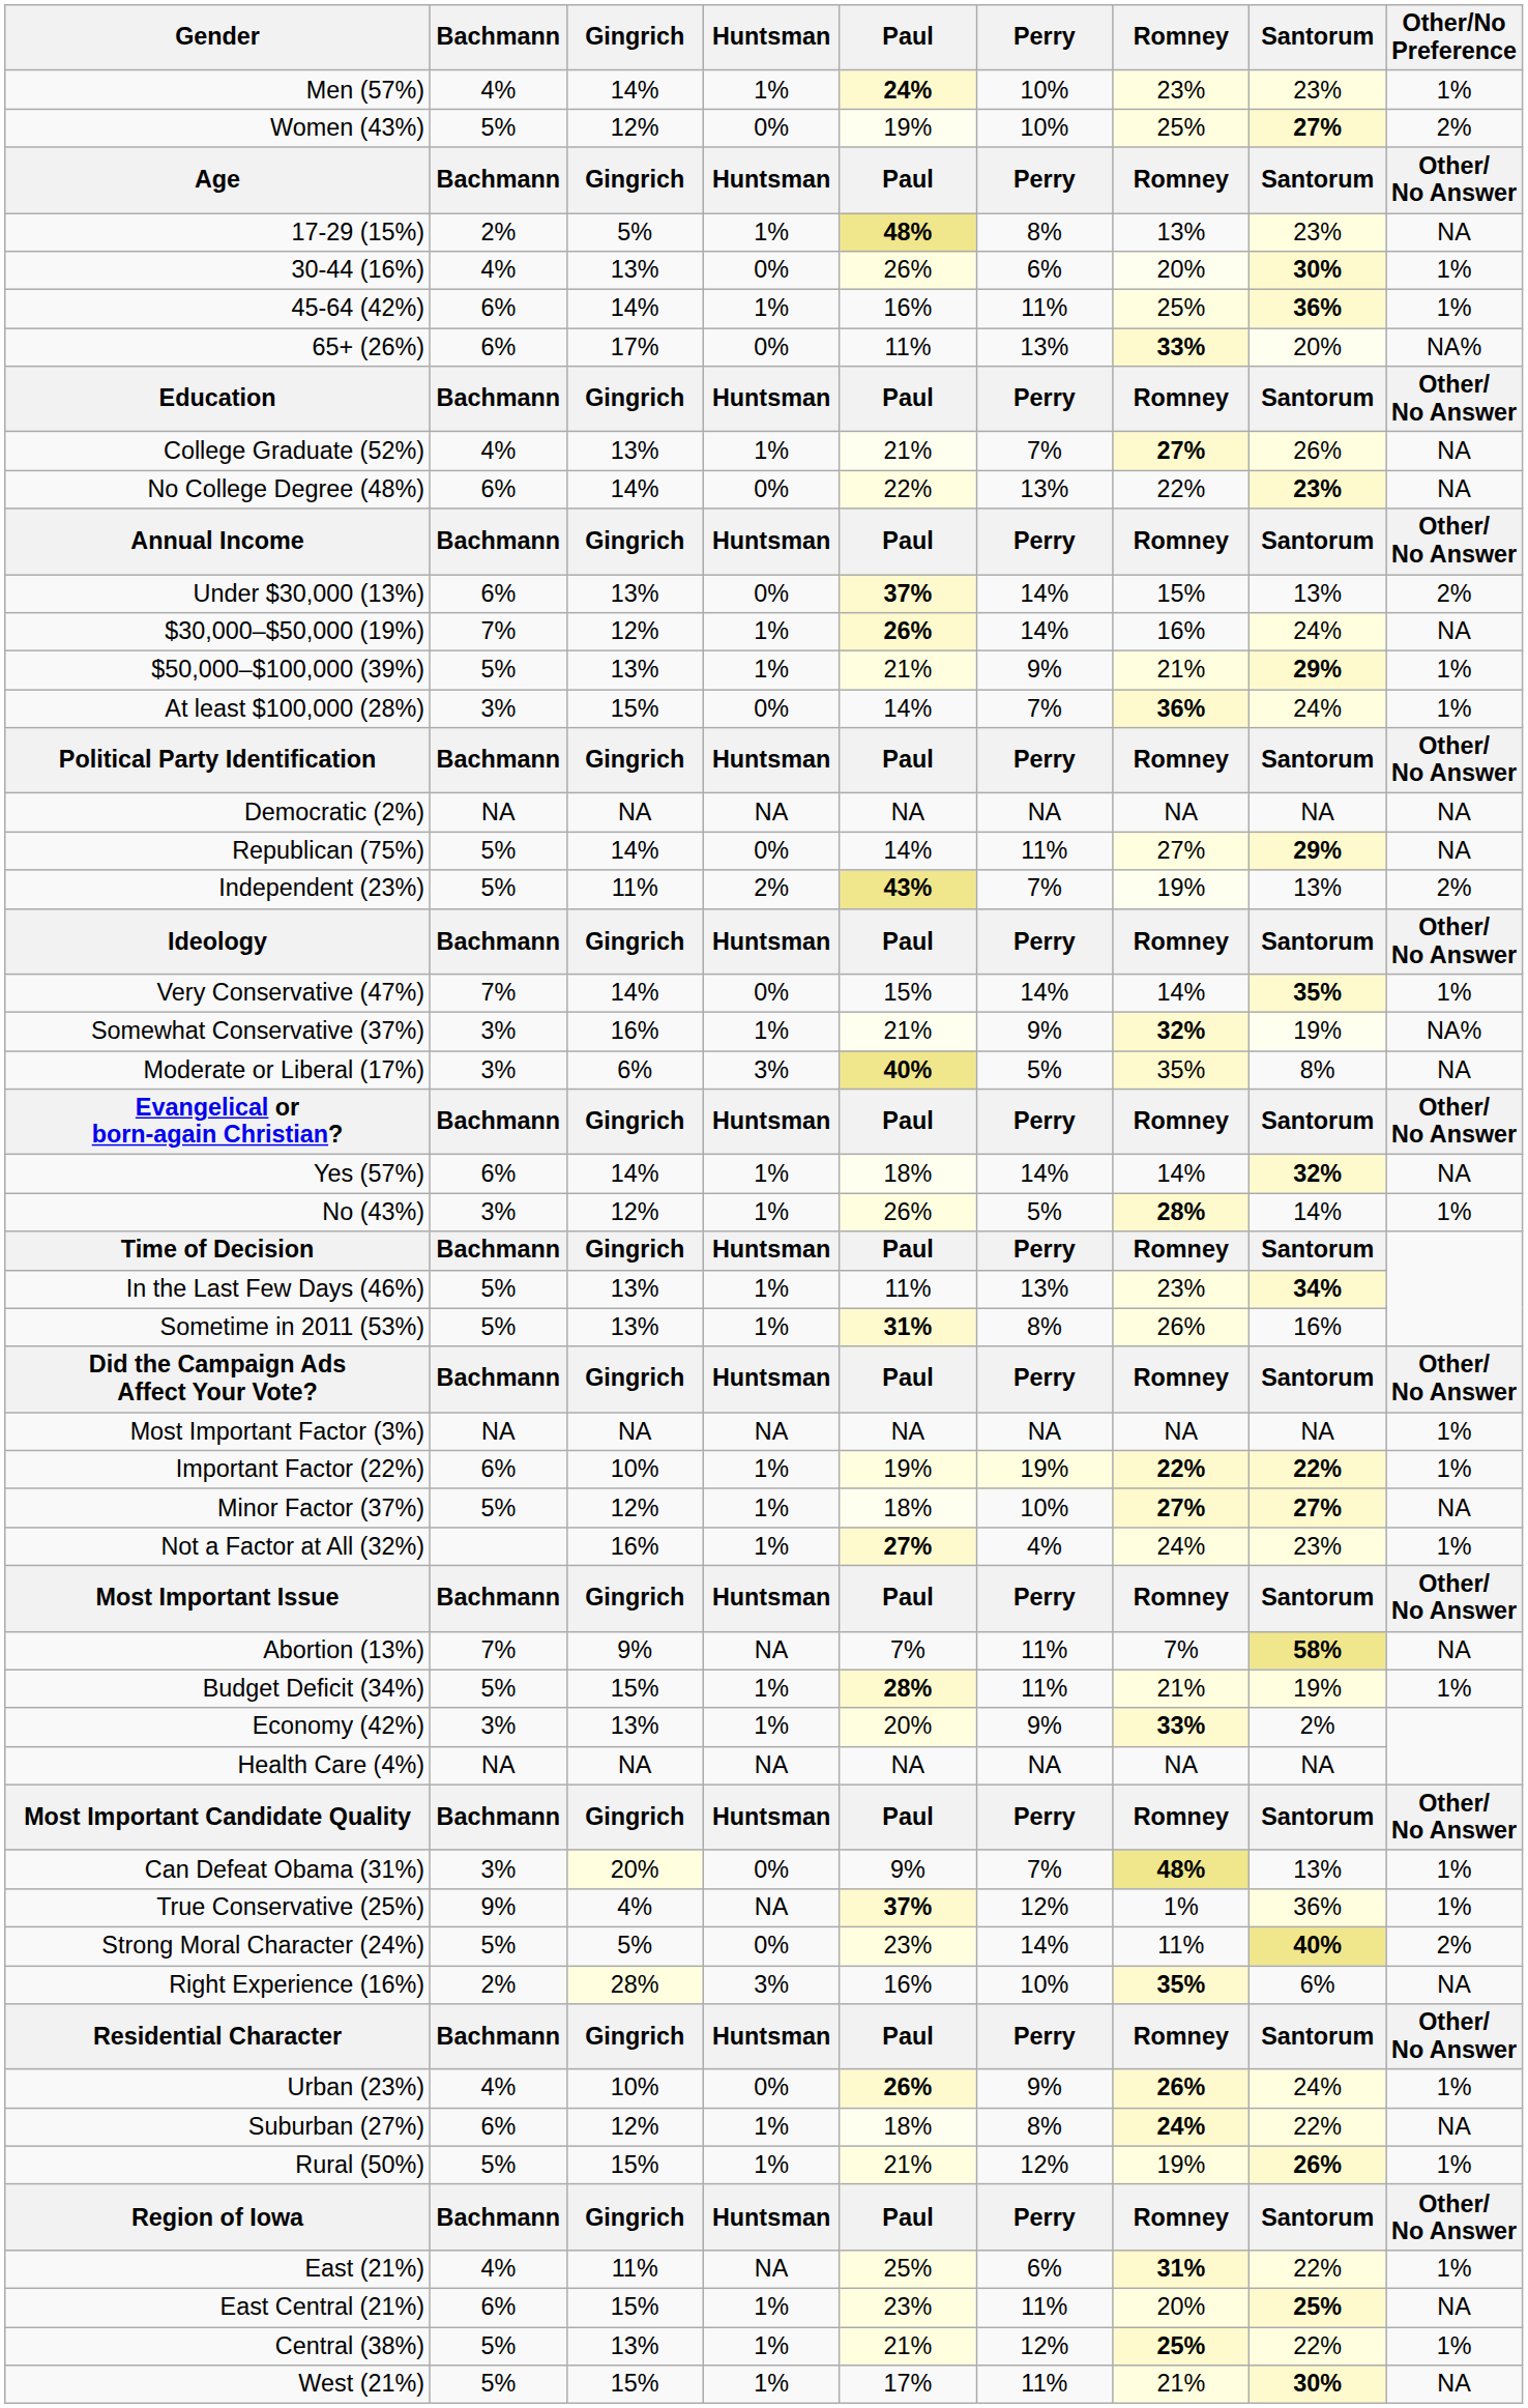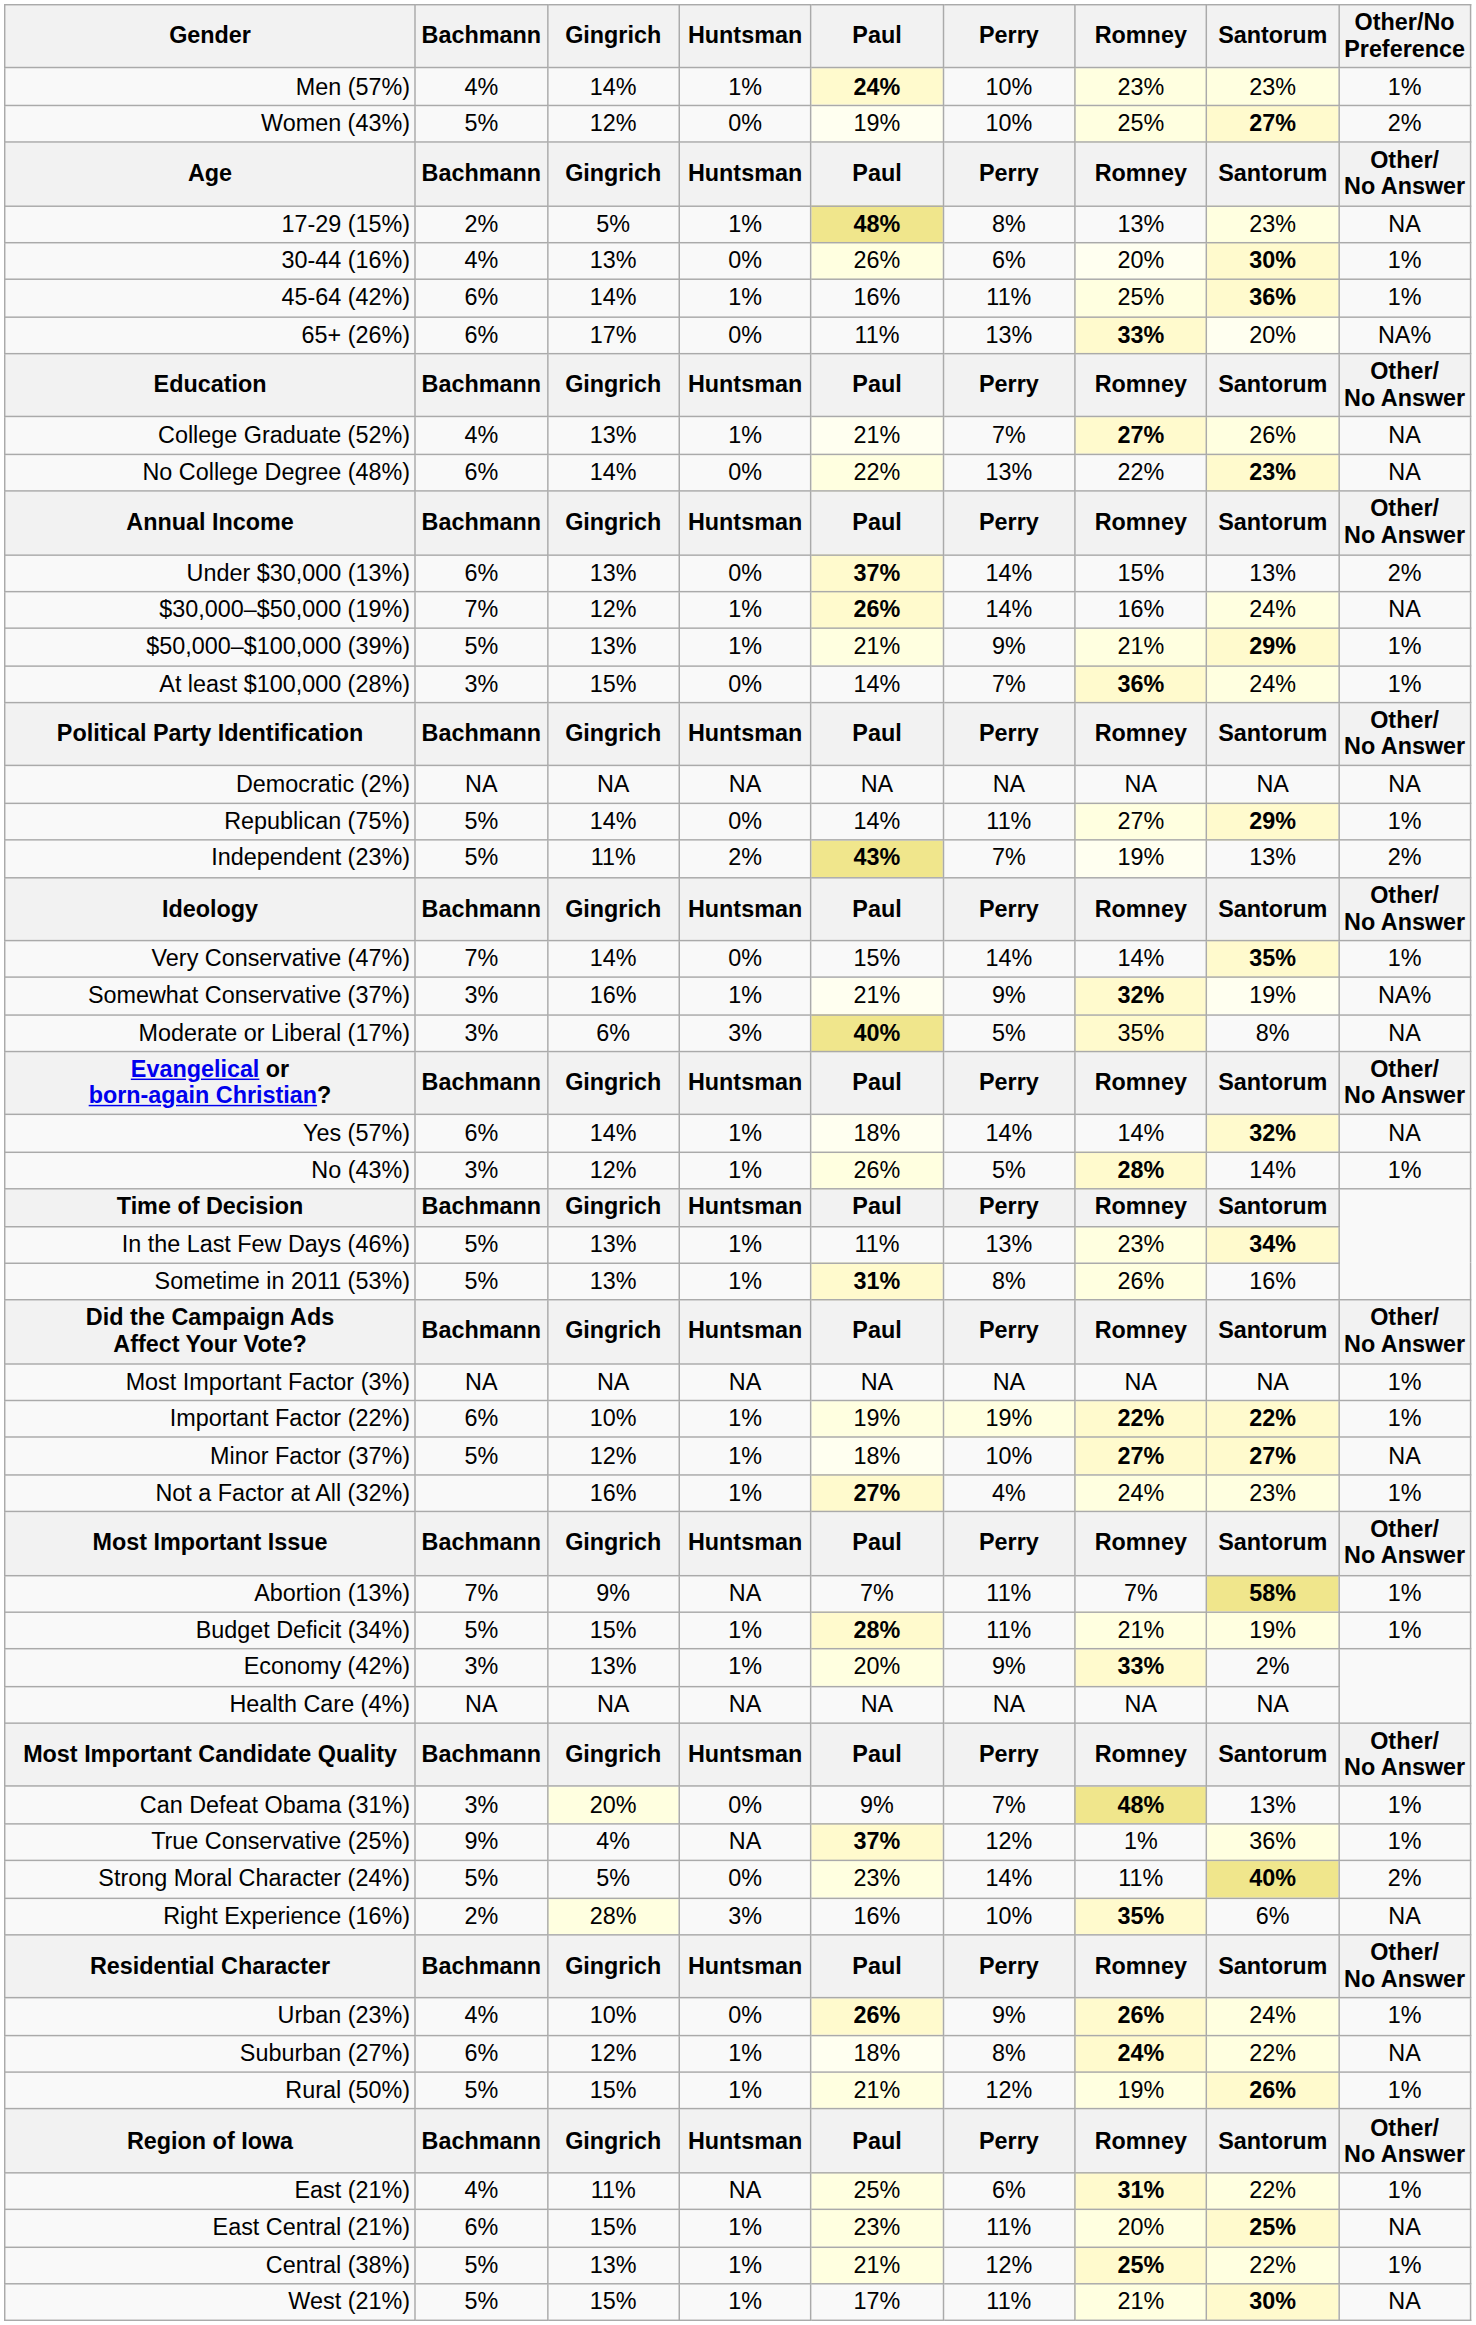Republican (75%) | Other/No Preference: NA -> 1%
Abortion (13%) | Other/No Preference: NA -> 1%
